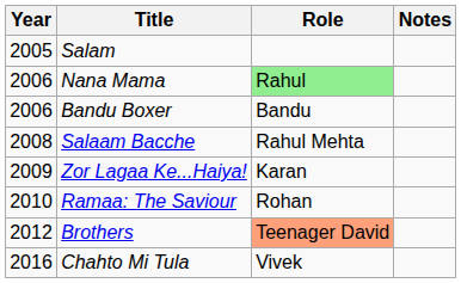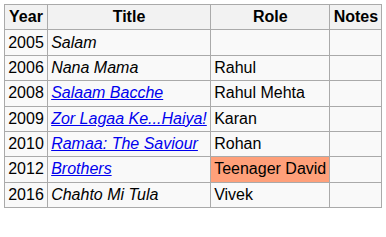Nana Mama | Role: lightgreen background -> no background
- row: 2006 | Bandu Boxer | Bandu
